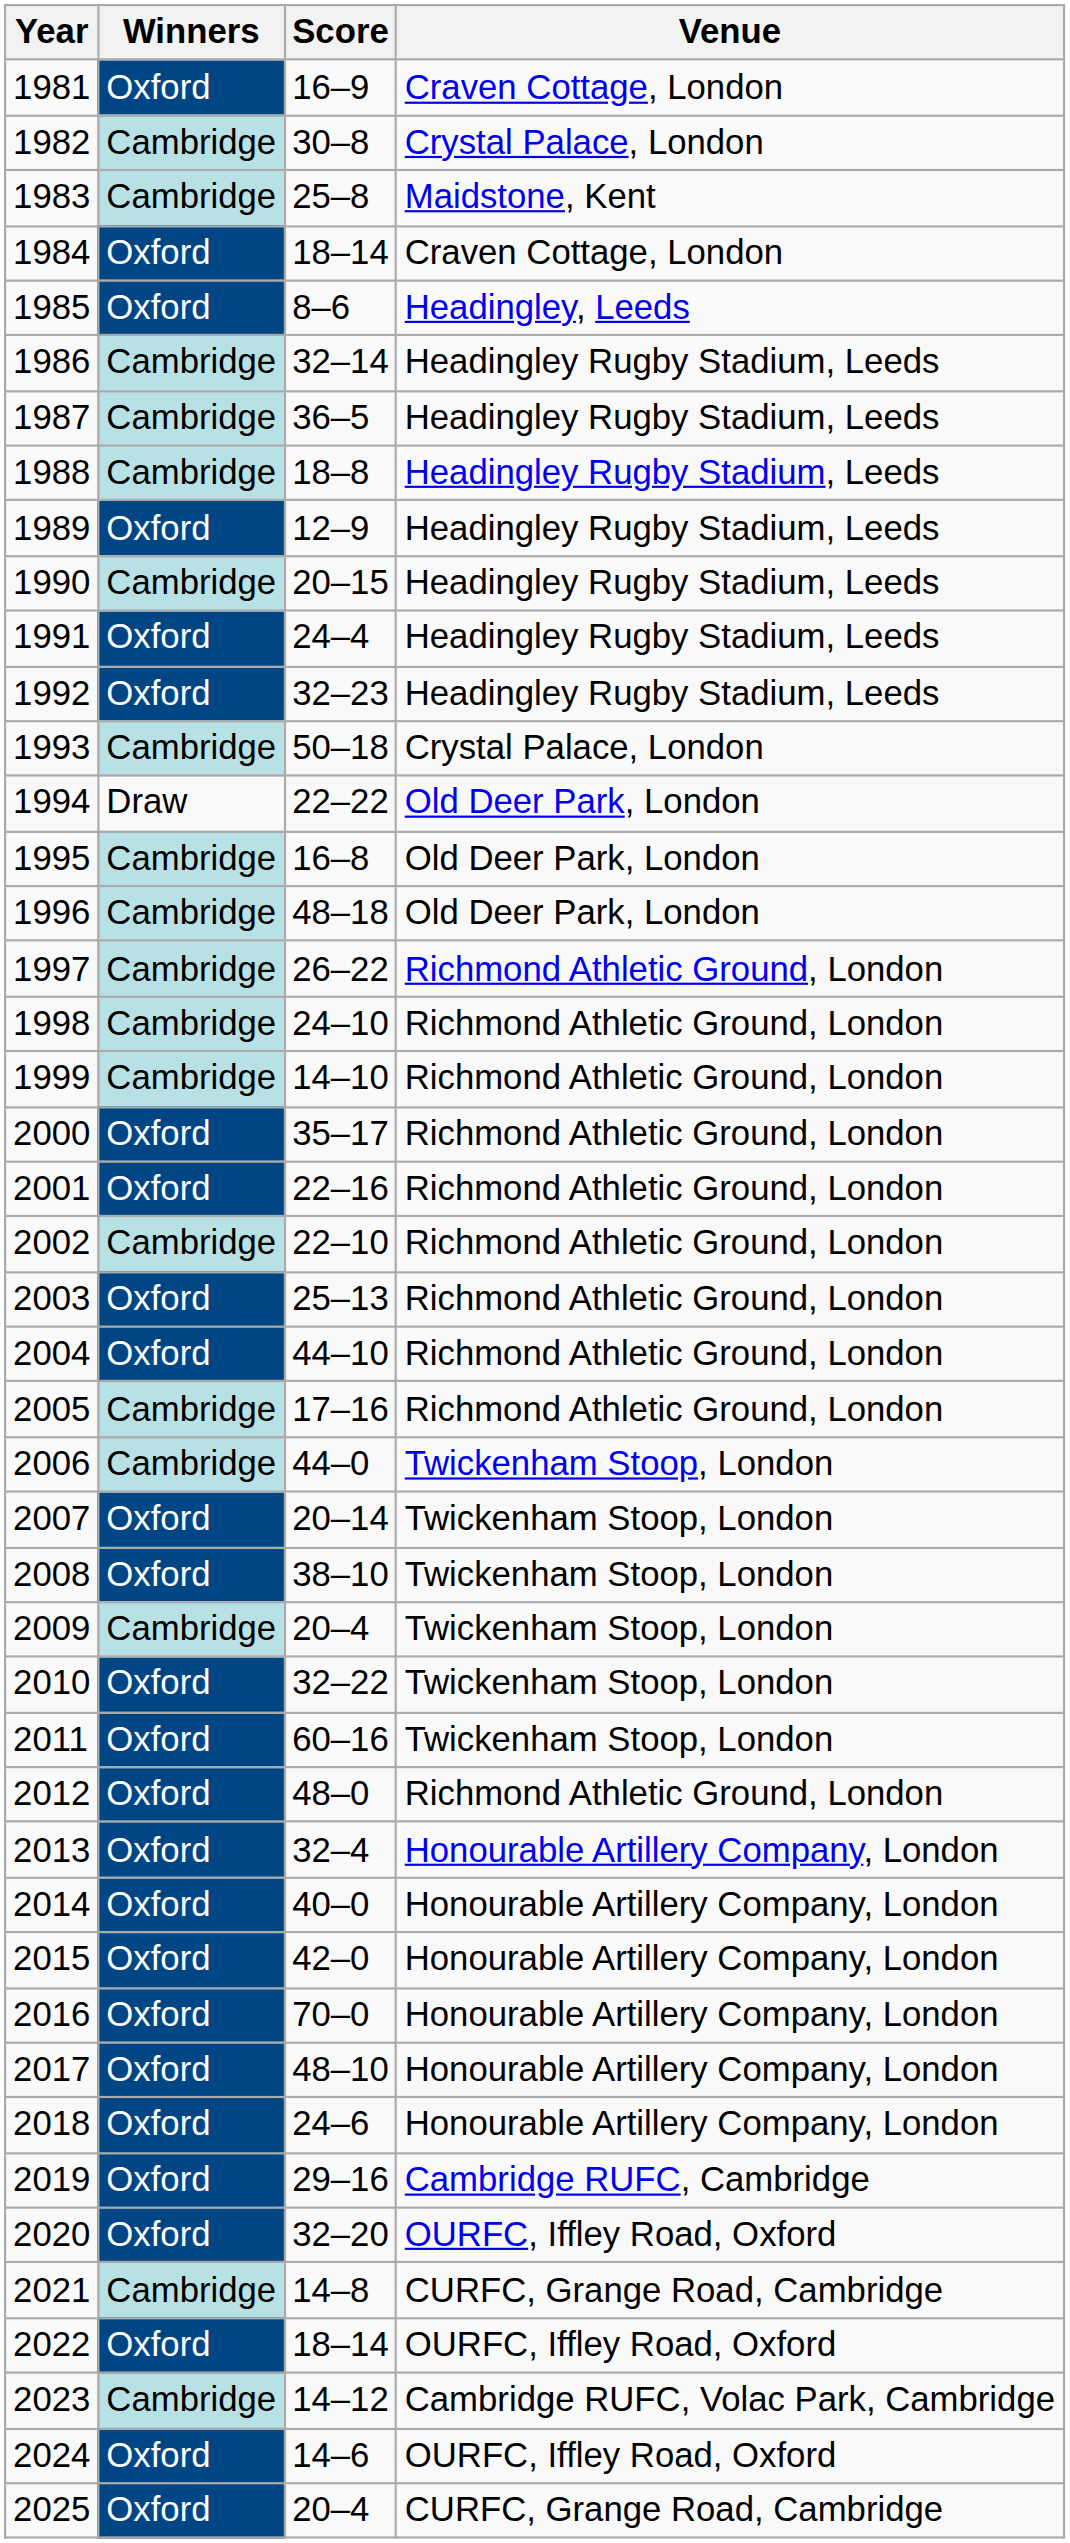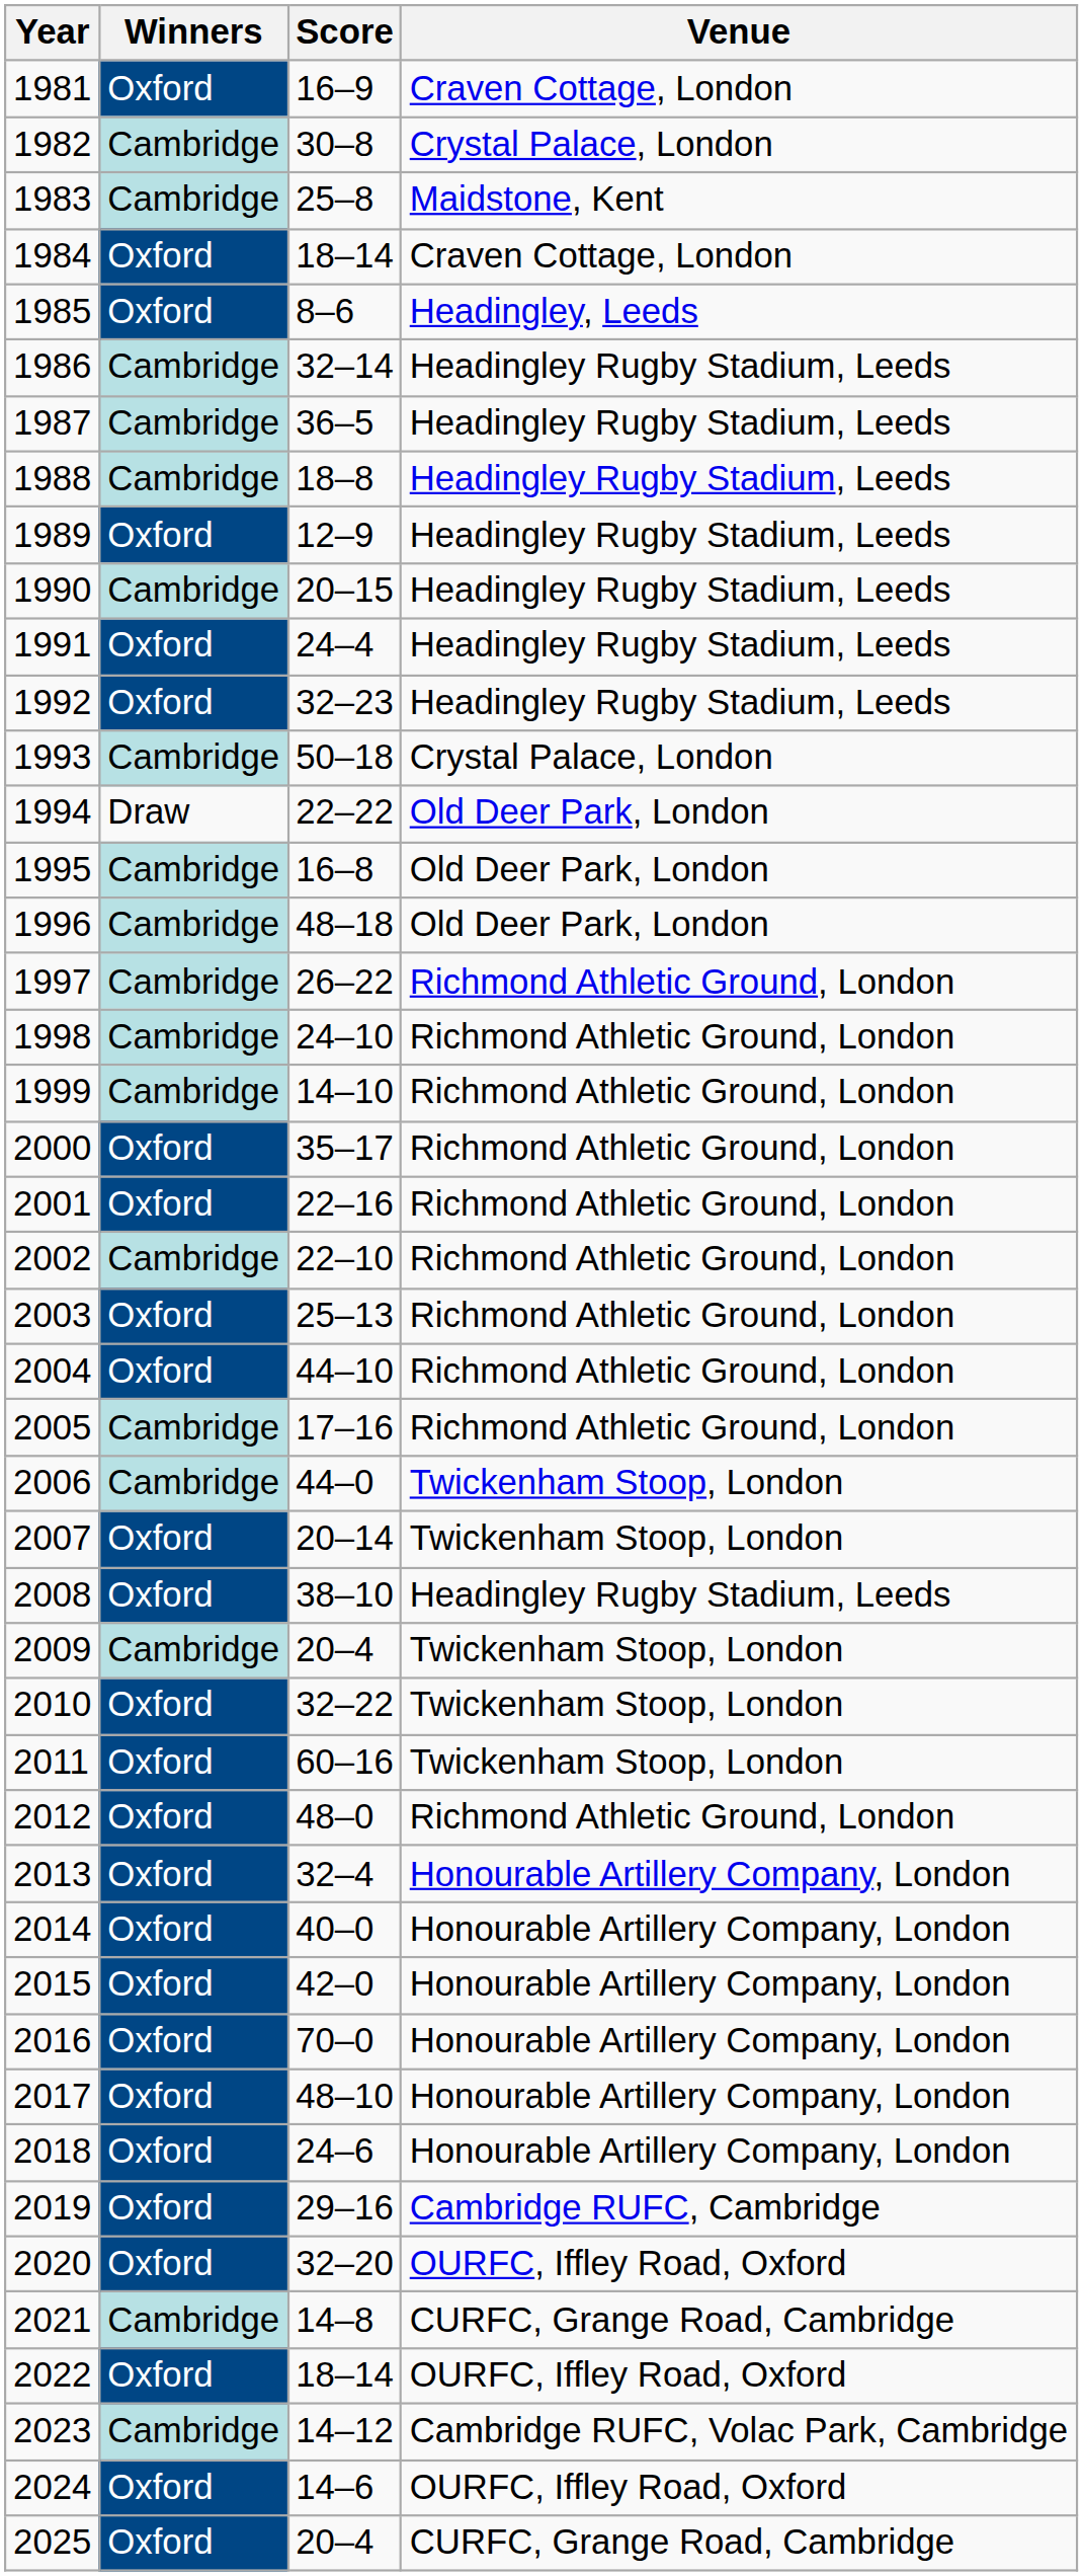2008 | Venue: Twickenham Stoop, London -> Headingley Rugby Stadium, Leeds
